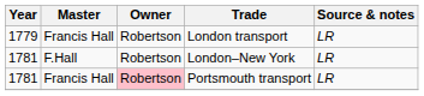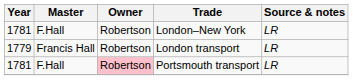rows swapped: London transport <-> London–New York
Portsmouth transport | Master: Francis Hall -> F.Hall
